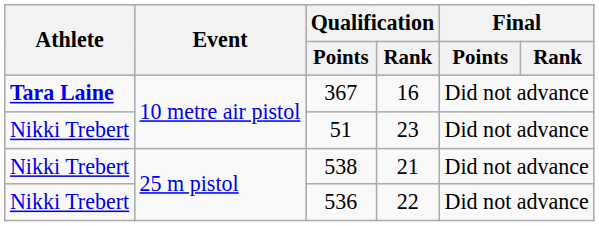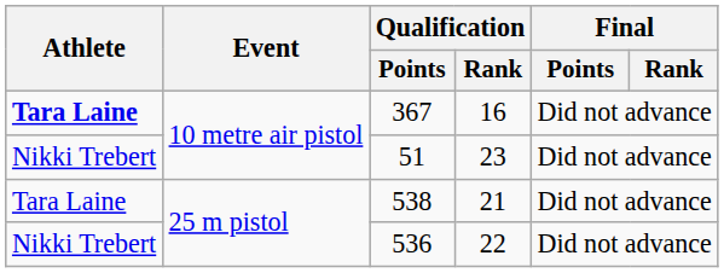538 | Athlete: Nikki Trebert -> Tara Laine
